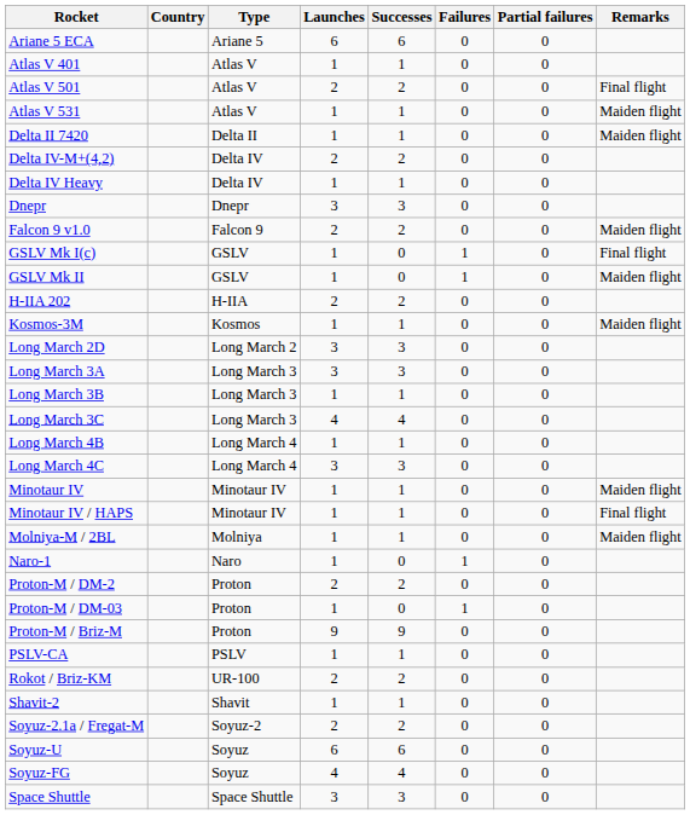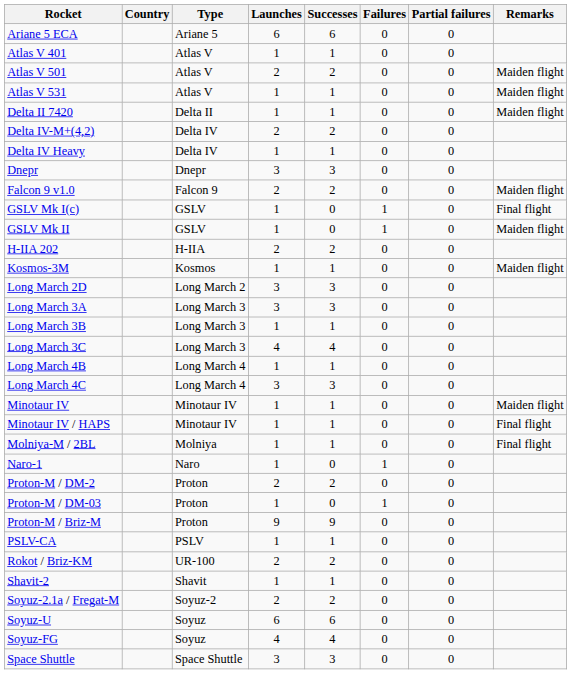Atlas V 501 | Remarks: Final flight -> Maiden flight
Molniya-M / 2BL | Remarks: Maiden flight -> Final flight
